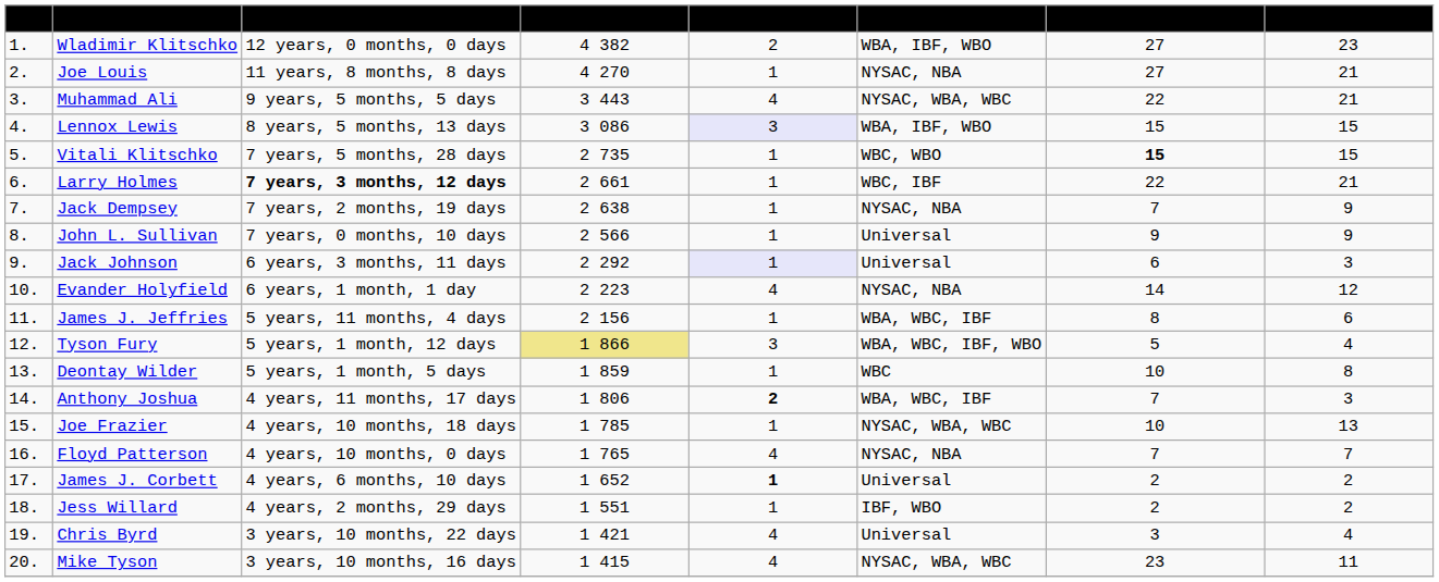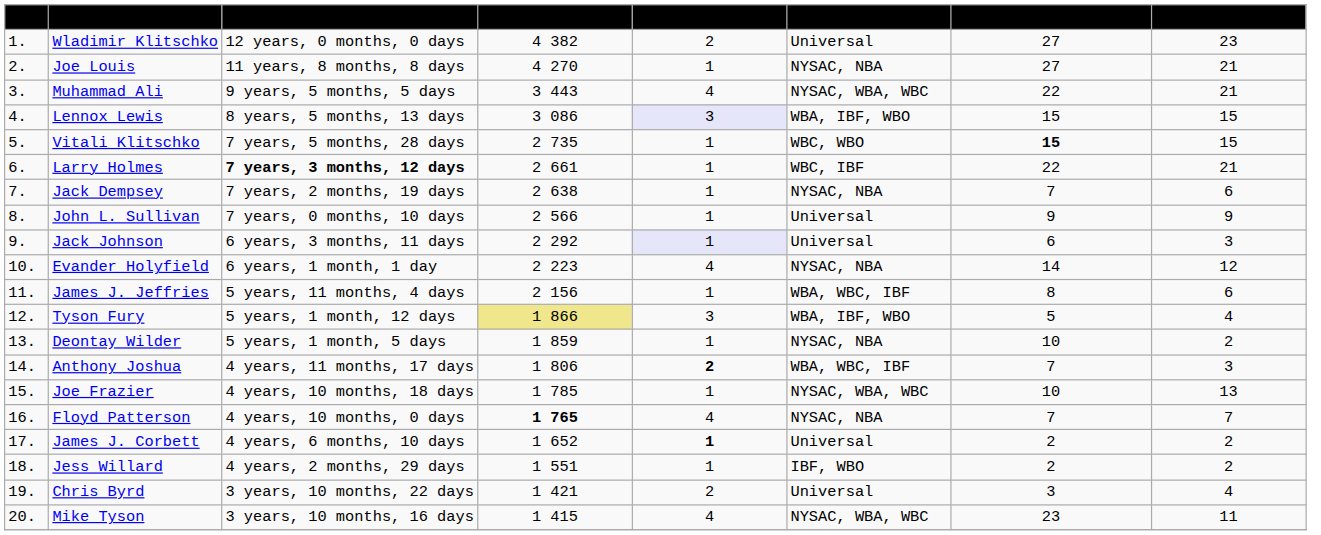Wladimir Klitschko | Title recognition: WBA, IBF, WBO -> Universal
Jack Dempsey | Opponents beaten: 9 -> 6
Tyson Fury | Title recognition: WBA, WBC, IBF, WBO -> WBA, IBF, WBO
Deontay Wilder | Title recognition: WBC -> NYSAC, NBA
Deontay Wilder | Opponents beaten: 8 -> 2
Floyd Patterson | Days as champion: normal -> bold
Chris Byrd | Number of reigns: 4 -> 2
